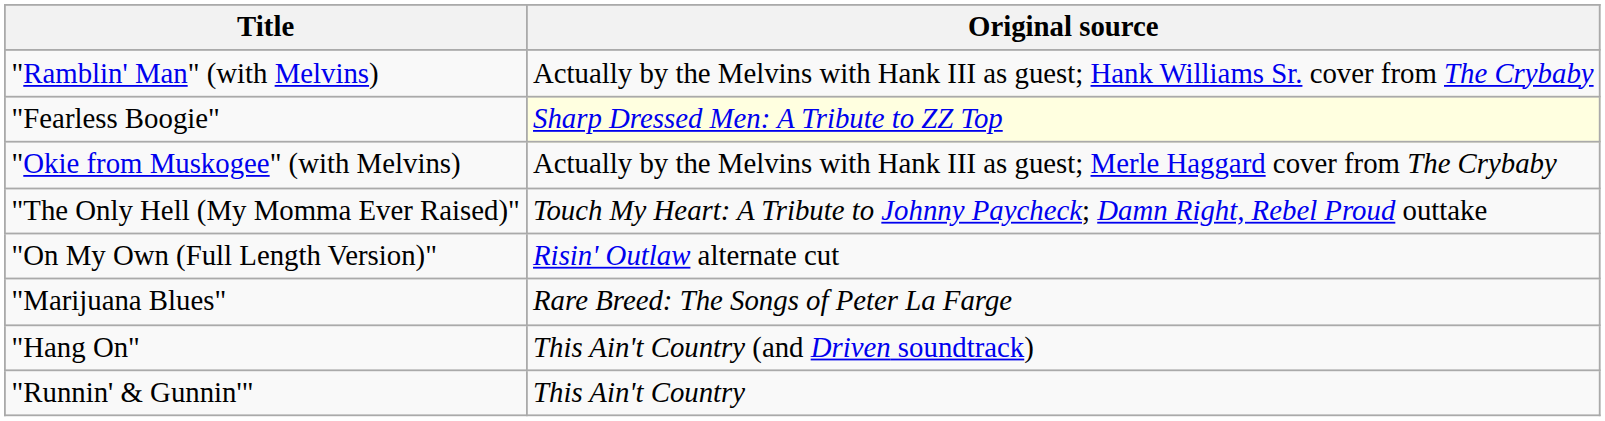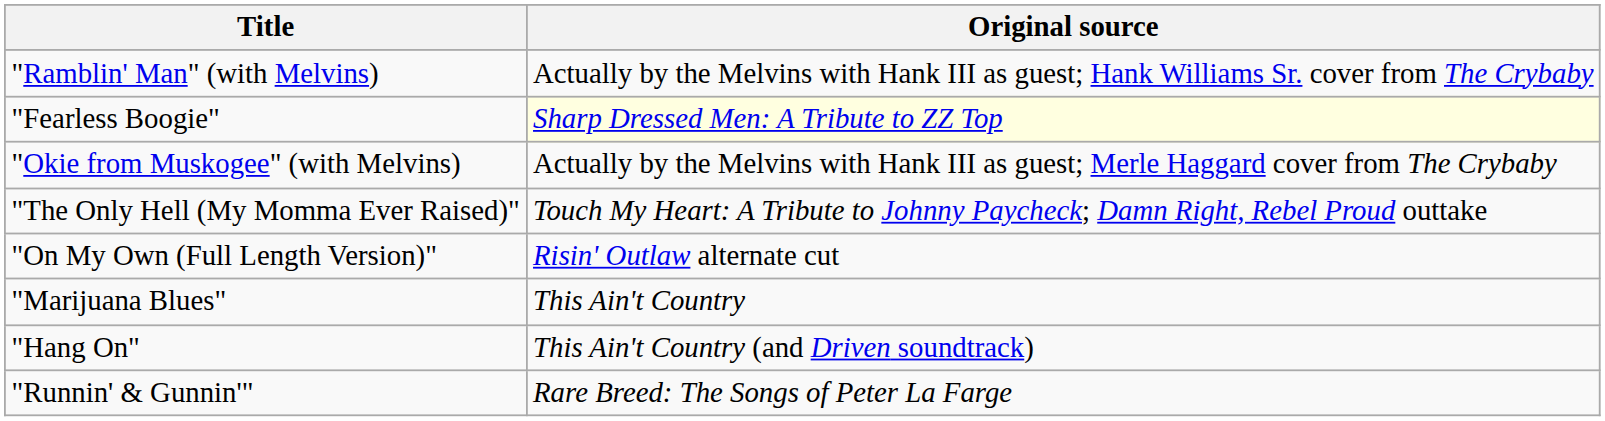"Marijuana Blues" | Original source: Rare Breed: The Songs of Peter La Farge -> This Ain't Country
"Runnin' & Gunnin'" | Original source: This Ain't Country -> Rare Breed: The Songs of Peter La Farge
